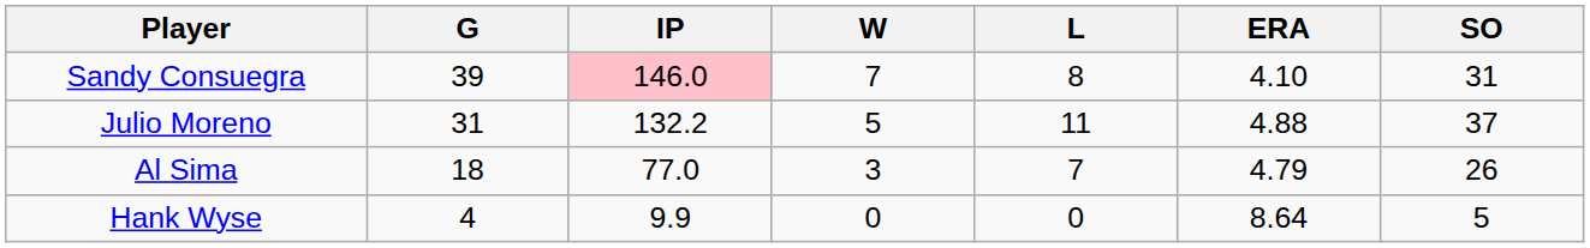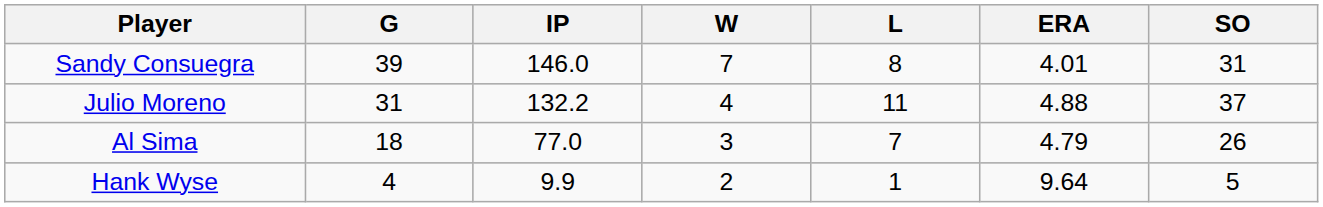Sandy Consuegra | IP: pink background -> no background
Sandy Consuegra | ERA: 4.10 -> 4.01
Julio Moreno | W: 5 -> 4
Hank Wyse | W: 0 -> 2
Hank Wyse | L: 0 -> 1
Hank Wyse | ERA: 8.64 -> 9.64
